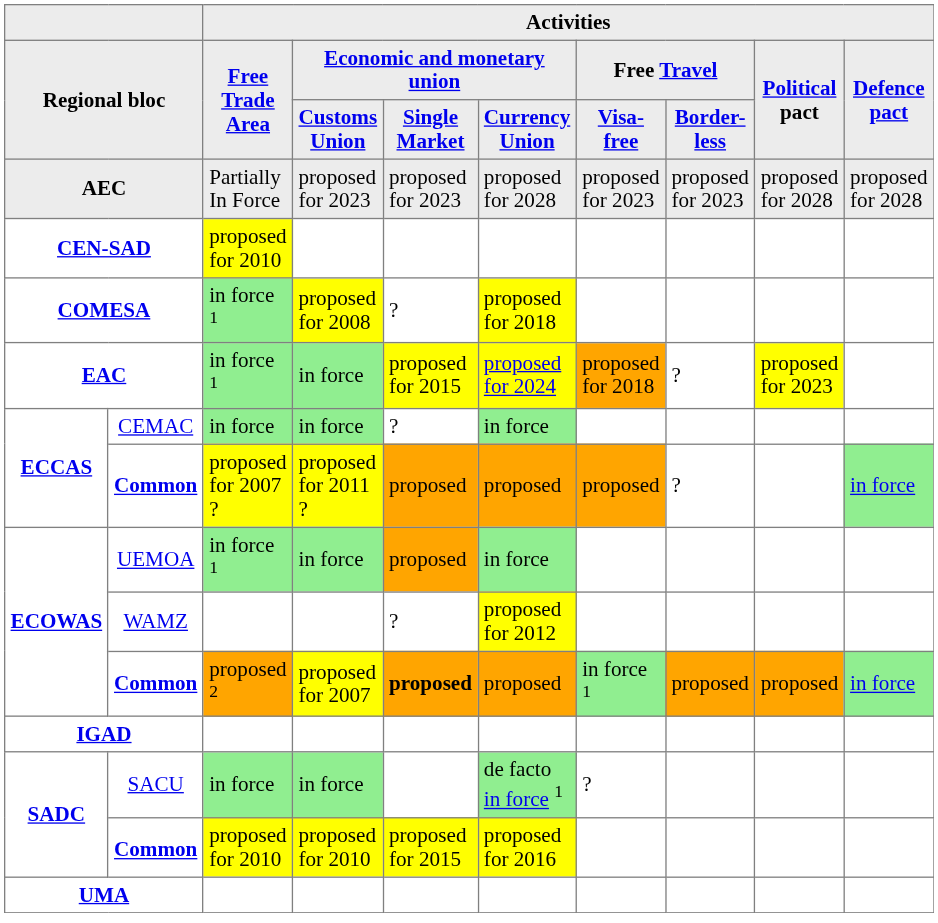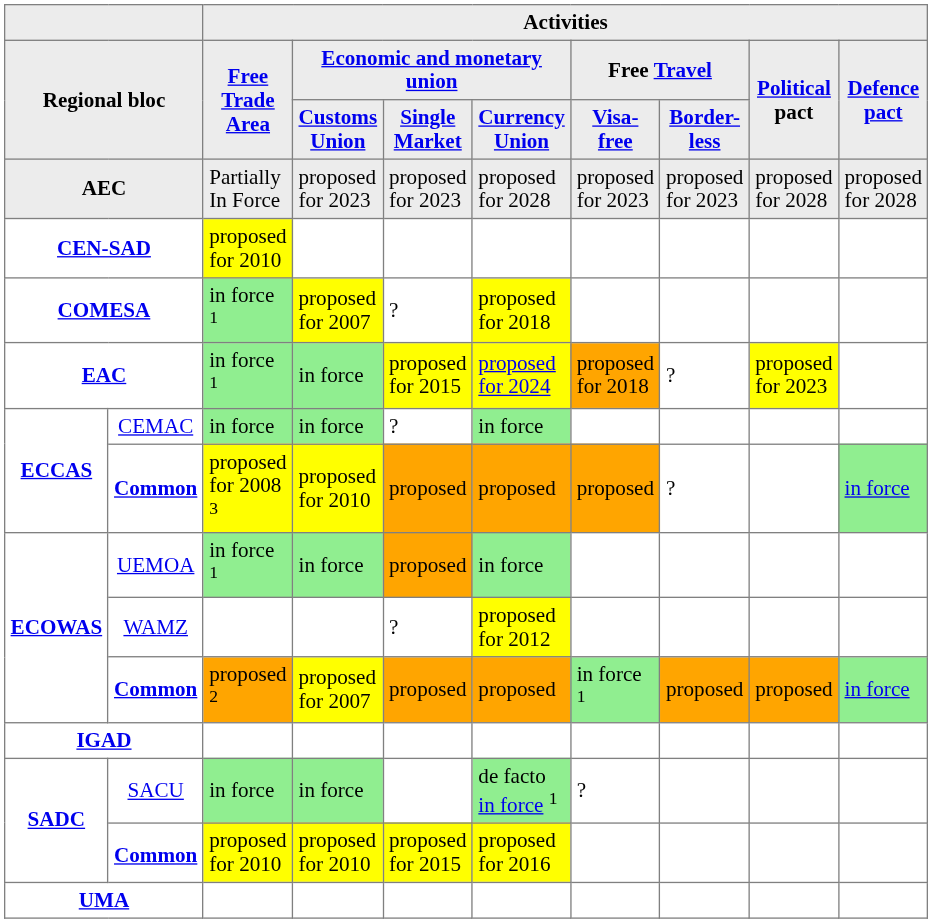COMESA | Activities / Economic and monetary union / Customs Union: proposed for 2008 -> proposed for 2007
ECCAS / Common | Activities / Free Trade Area: proposed for 2007 ? -> proposed for 2008 3
ECCAS / Common | Activities / Economic and monetary union / Customs Union: proposed for 2011 ? -> proposed for 2010
ECOWAS / Common | Activities / Economic and monetary union / Single Market: bold -> normal
